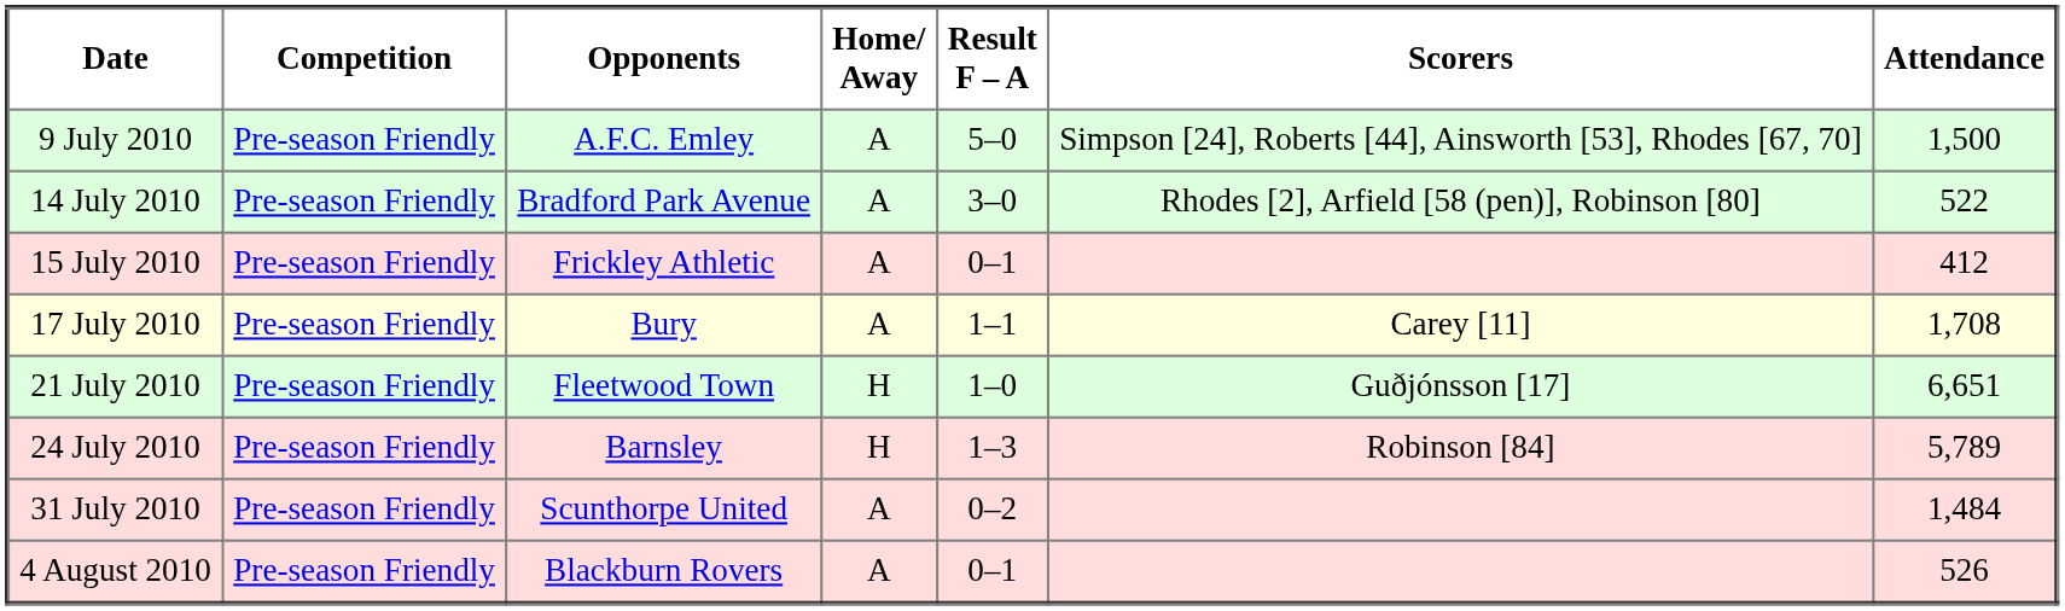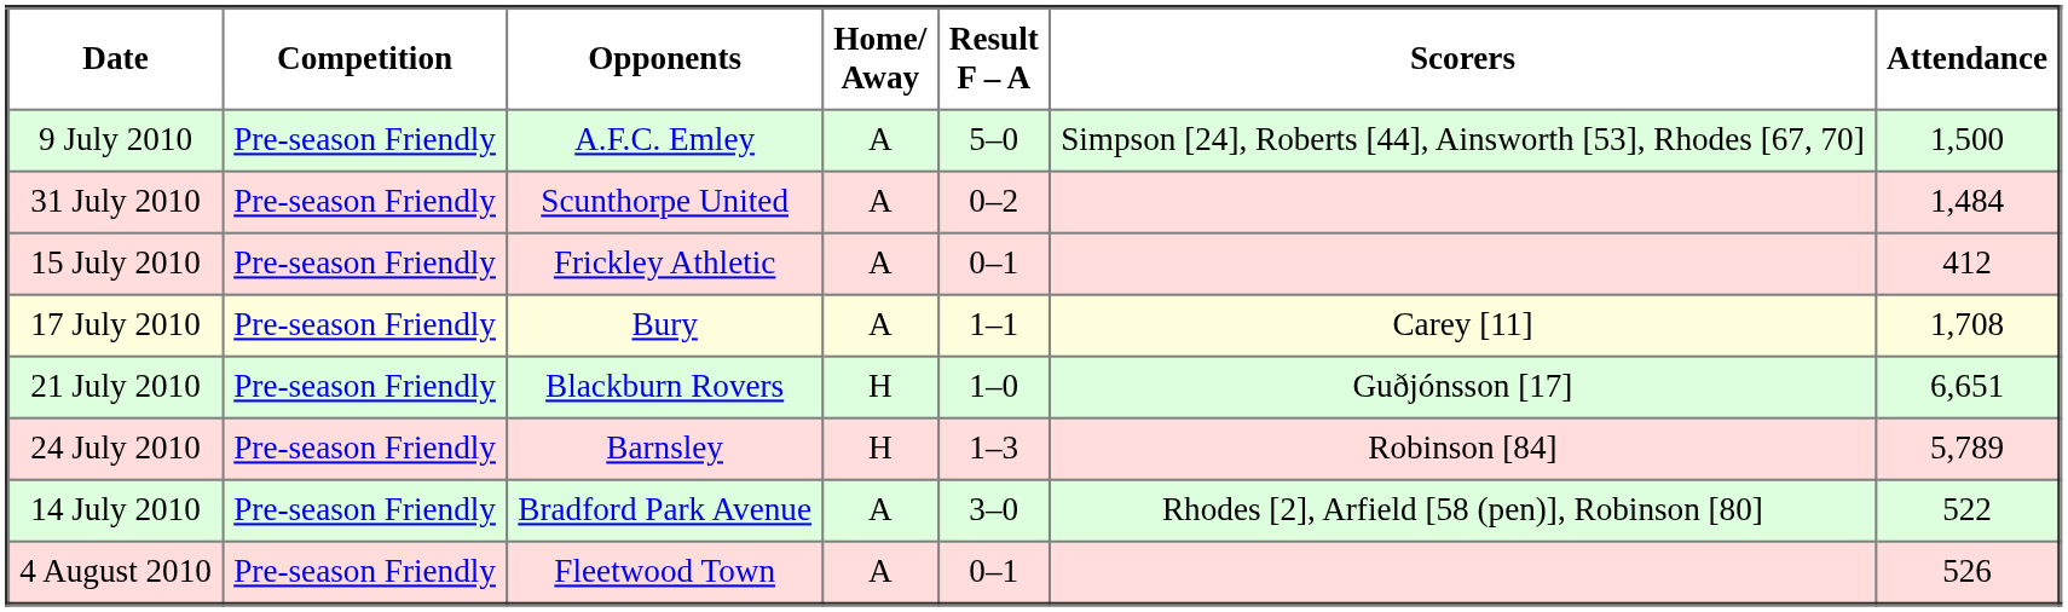rows swapped: 14 July 2010 <-> 31 July 2010
21 July 2010 | Opponents: Fleetwood Town -> Blackburn Rovers
4 August 2010 | Opponents: Blackburn Rovers -> Fleetwood Town
